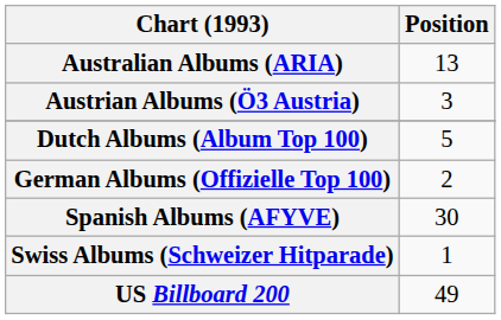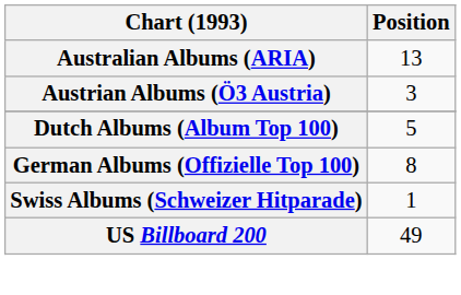German Albums (Offizielle Top 100) | Position: 2 -> 8
- row: Spanish Albums (AFYVE) | 30
